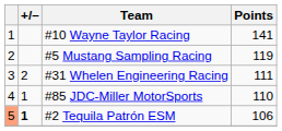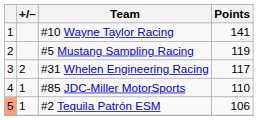#31 Whelen Engineering Racing | Points: 111 -> 117
#2 Tequila Patrón ESM | +/–: bold -> normal
